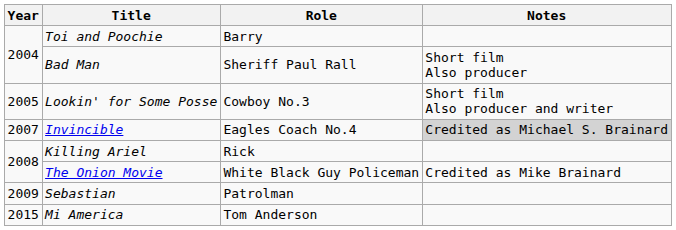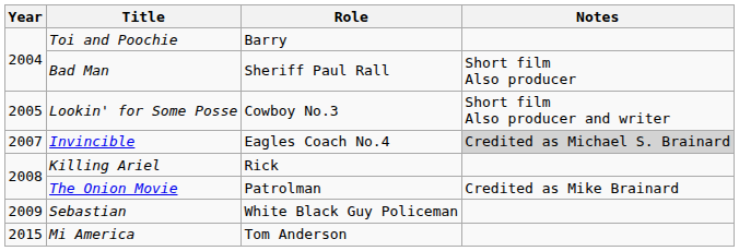The Onion Movie | Role: White Black Guy Policeman -> Patrolman
Sebastian | Role: Patrolman -> White Black Guy Policeman
